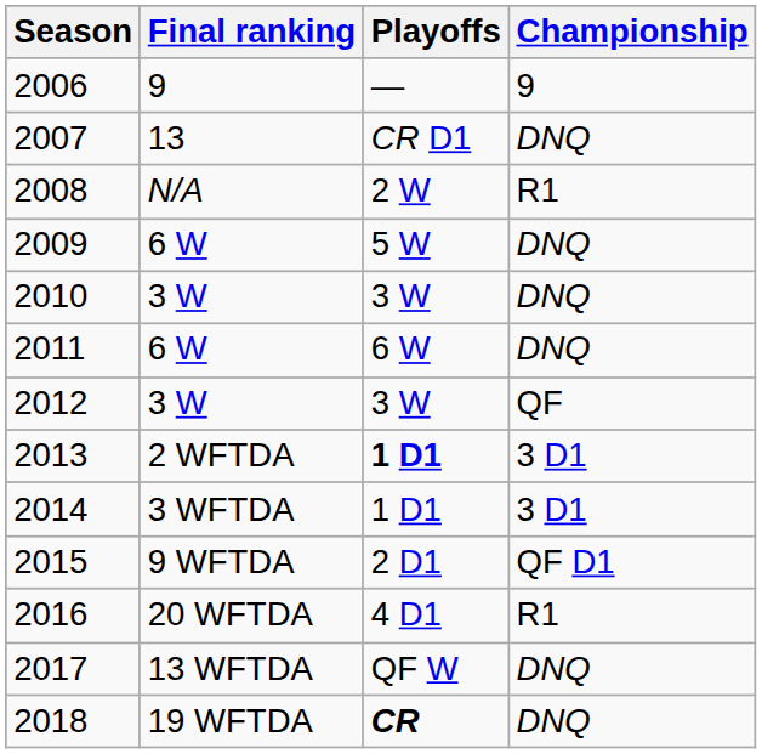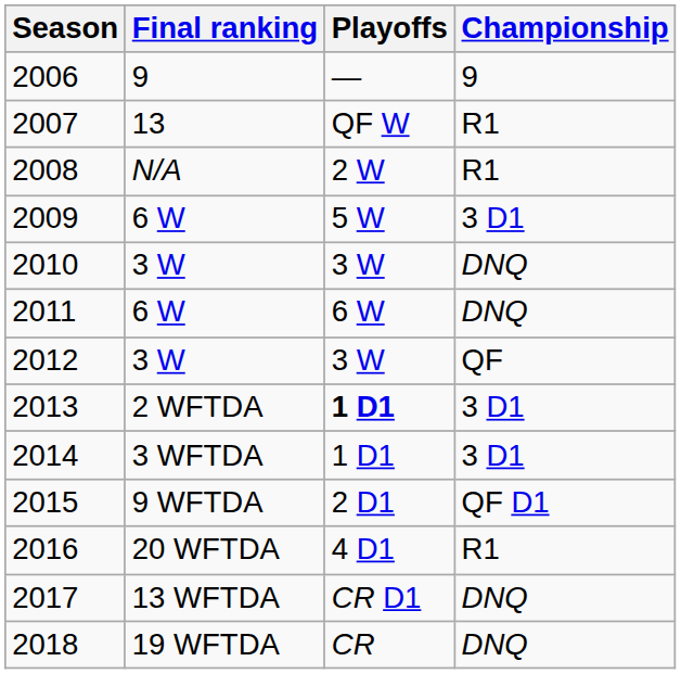2007 | Playoffs: CR D1 -> QF W
2007 | Championship: DNQ -> R1
2009 | Championship: DNQ -> 3 D1
2017 | Playoffs: QF W -> CR D1
2018 | Playoffs: bold -> normal
